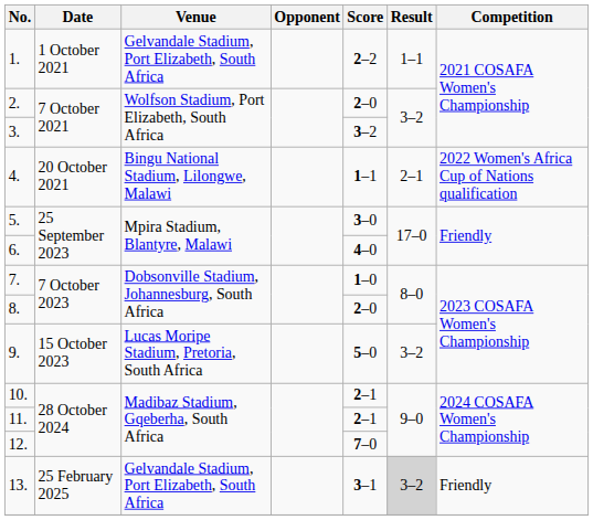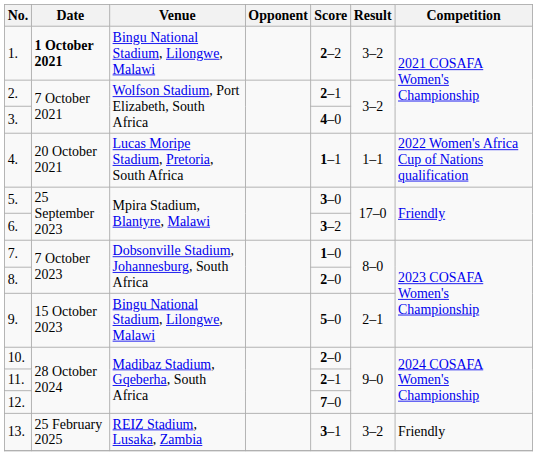1. | Date: normal -> bold
1. | Venue: Gelvandale Stadium, Port Elizabeth, South Africa -> Bingu National Stadium, Lilongwe, Malawi
1. | Result: 1–1 -> 3–2
2. | Score: 2–0 -> 2–1
3. | Score: 3–2 -> 4–0
4. | Venue: Bingu National Stadium, Lilongwe, Malawi -> Lucas Moripe Stadium, Pretoria, South Africa
4. | Result: 2–1 -> 1–1
6. | Score: 4–0 -> 3–2
9. | Venue: Lucas Moripe Stadium, Pretoria, South Africa -> Bingu National Stadium, Lilongwe, Malawi
9. | Result: 3–2 -> 2–1
10. | Score: 2–1 -> 2–0
13. | Venue: Gelvandale Stadium, Port Elizabeth, South Africa -> REIZ Stadium, Lusaka, Zambia
13. | Result: lightgrey background -> no background
